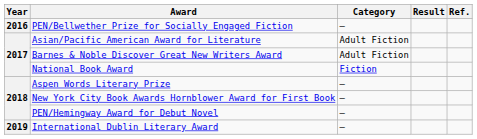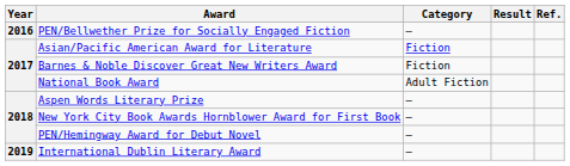Asian/Pacific American Award for Literature | Category: Adult Fiction -> Fiction
Barnes & Noble Discover Great New Writers Award | Category: Adult Fiction -> Fiction
National Book Award | Category: Fiction -> Adult Fiction
